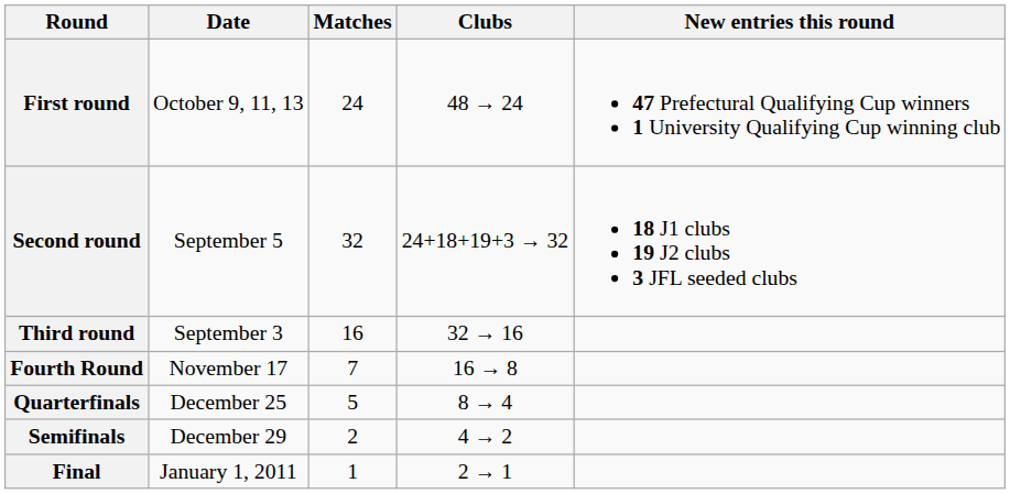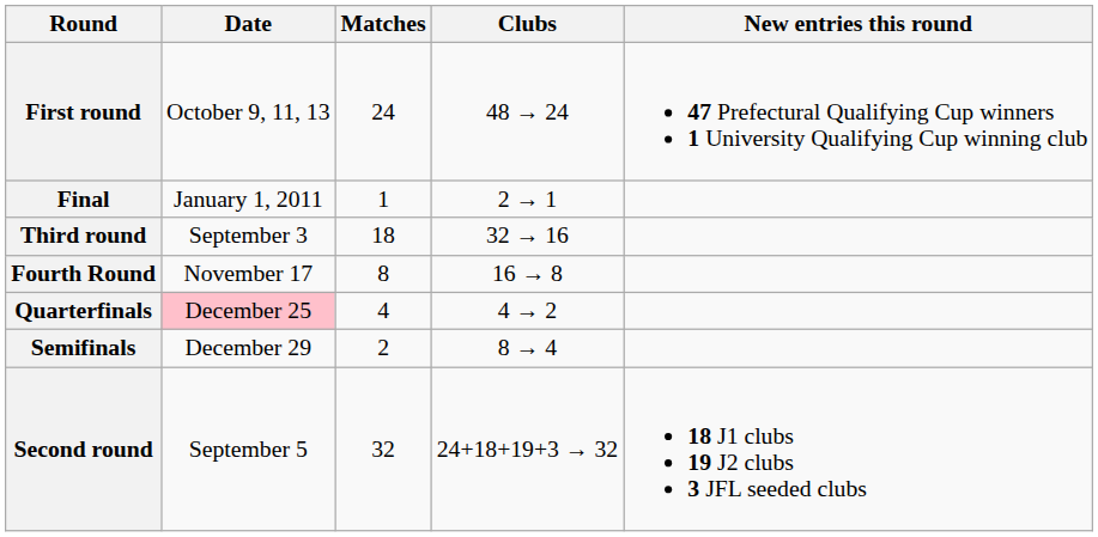rows swapped: Second round <-> Final
Third round | Matches: 16 -> 18
Fourth Round | Matches: 7 -> 8
Quarterfinals | Date: no background -> pink background
Quarterfinals | Matches: 5 -> 4
Quarterfinals | Clubs: 8 → 4 -> 4 → 2
Semifinals | Clubs: 4 → 2 -> 8 → 4
